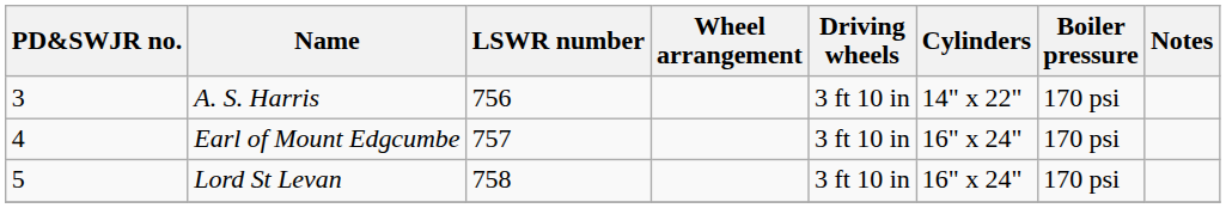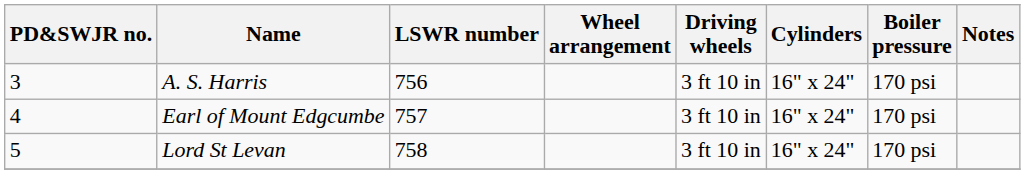A. S. Harris | Cylinders: 14" x 22" -> 16" x 24"
